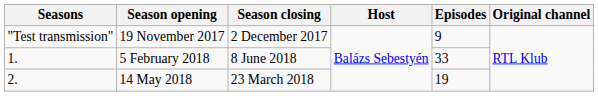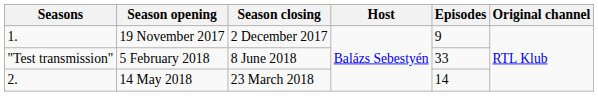19 November 2017 | Seasons: "Test transmission" -> 1.
5 February 2018 | Seasons: 1. -> "Test transmission"
14 May 2018 | Episodes: 19 -> 14
